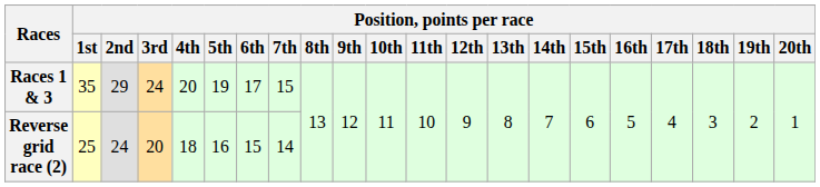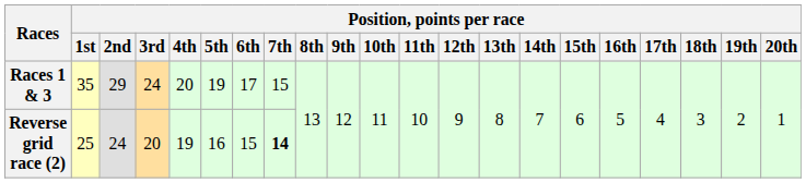Reverse grid race (2) | Position, points per race / 4th: 18 -> 19
Reverse grid race (2) | Position, points per race / 7th: normal -> bold
